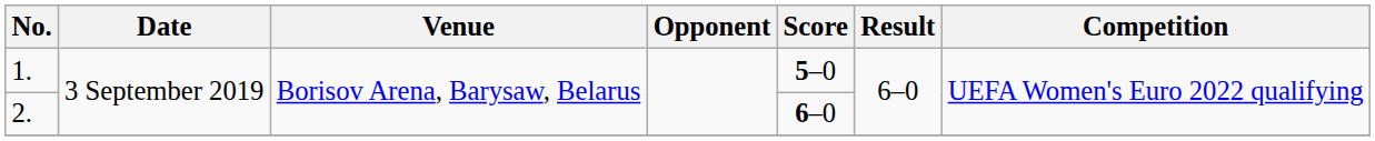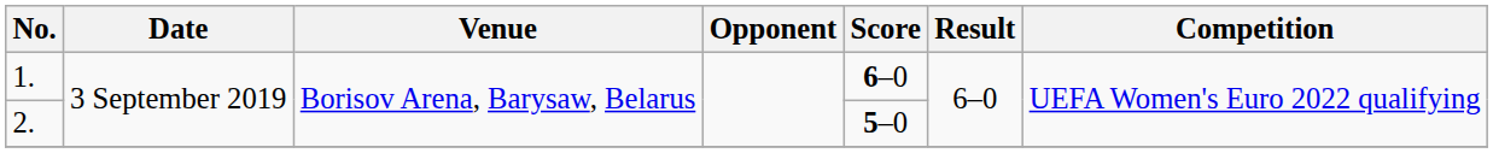1. | Score: 5–0 -> 6–0
2. | Score: 6–0 -> 5–0
